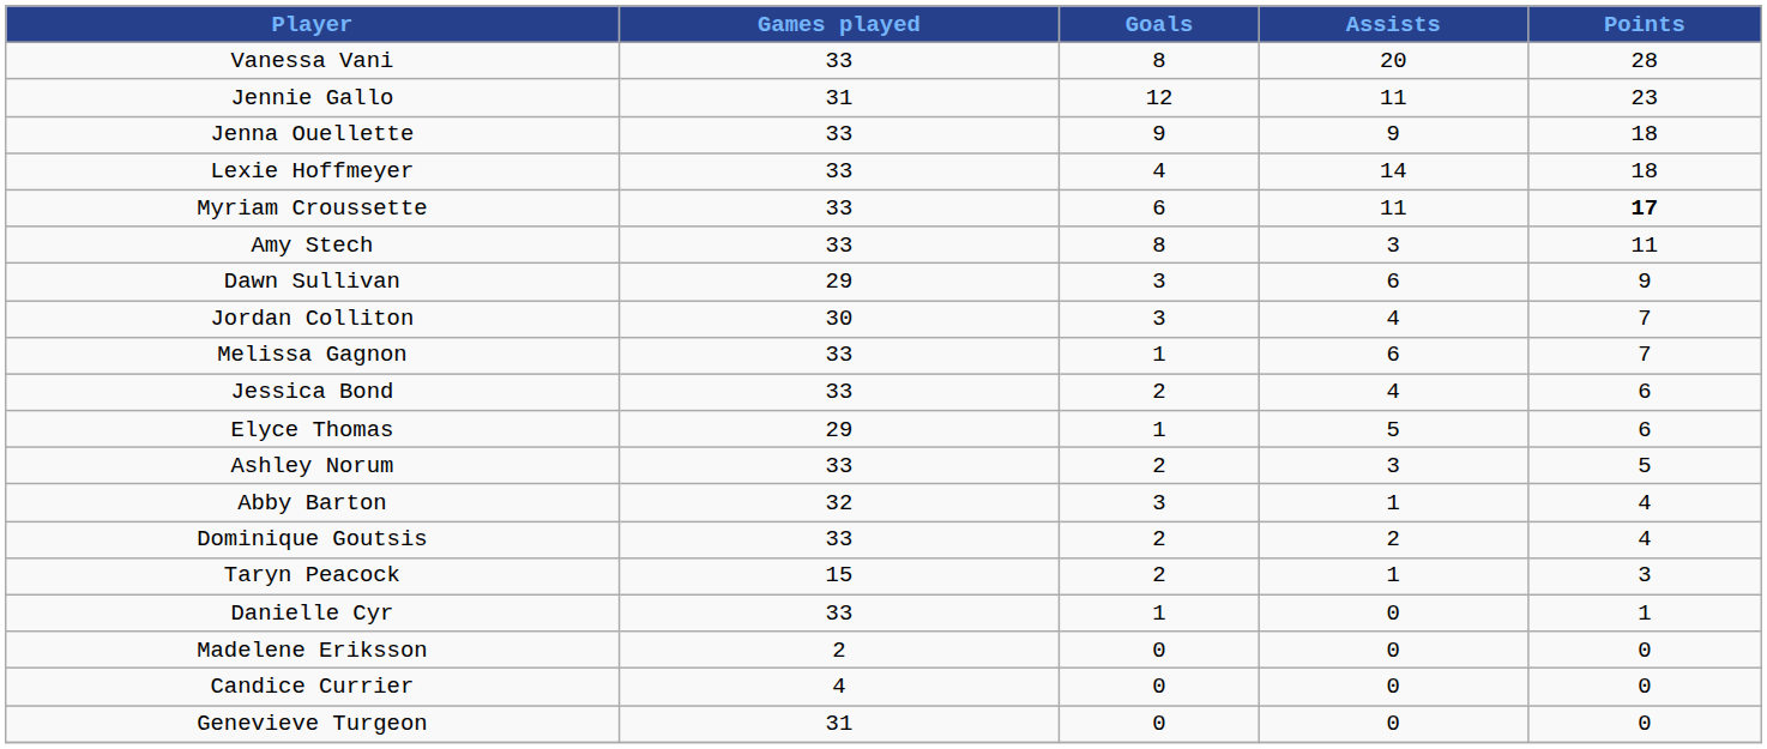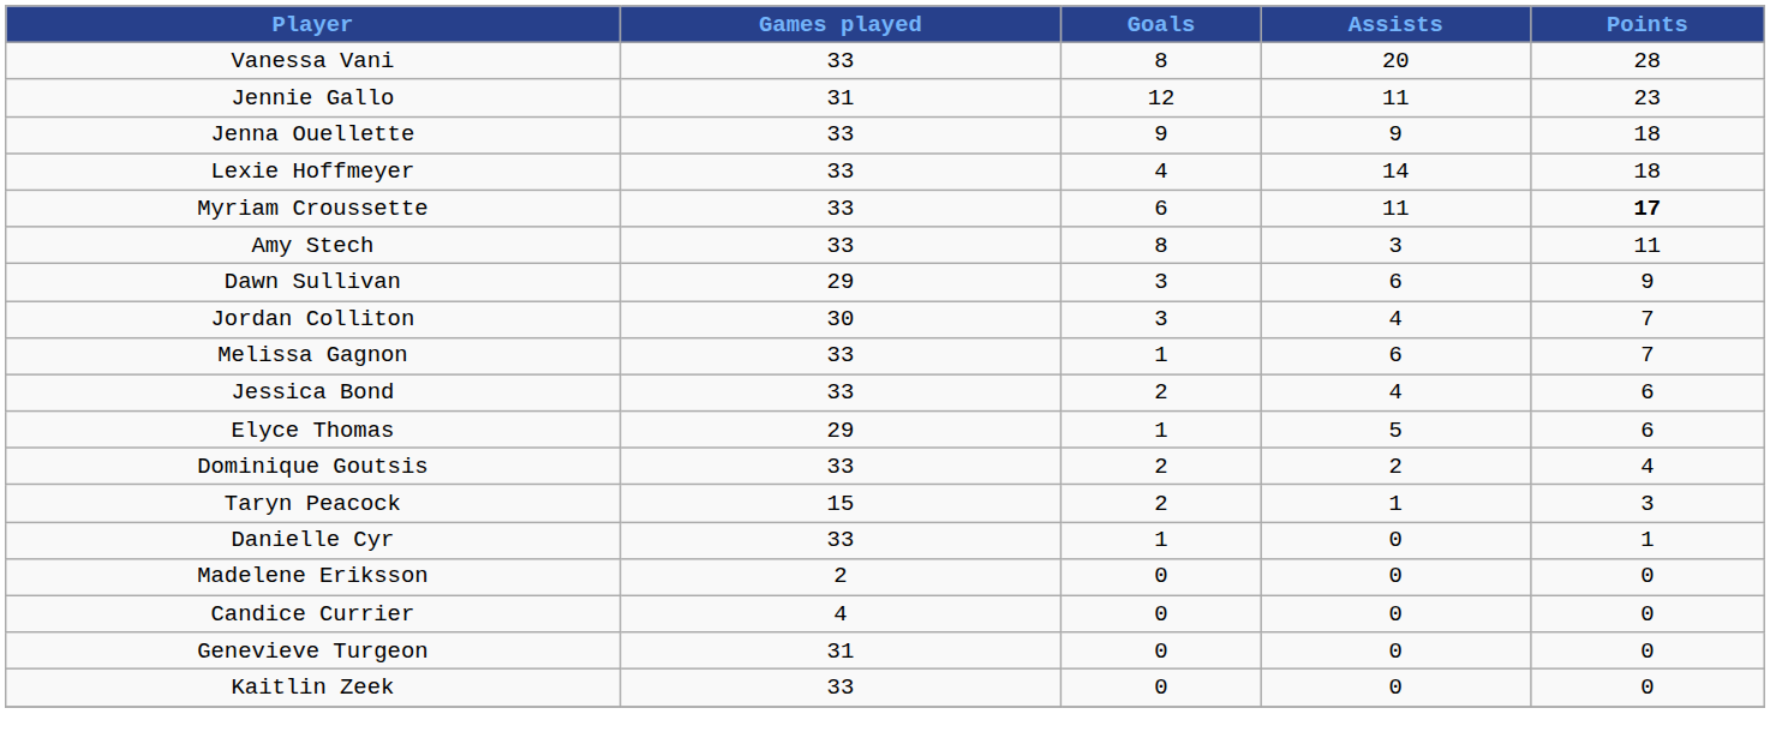- row: Ashley Norum | 33 | 2 | 3 | 5
- row: Abby Barton | 32 | 3 | 1 | 4
+ row: Kaitlin Zeek | 33 | 0 | 0 | 0
